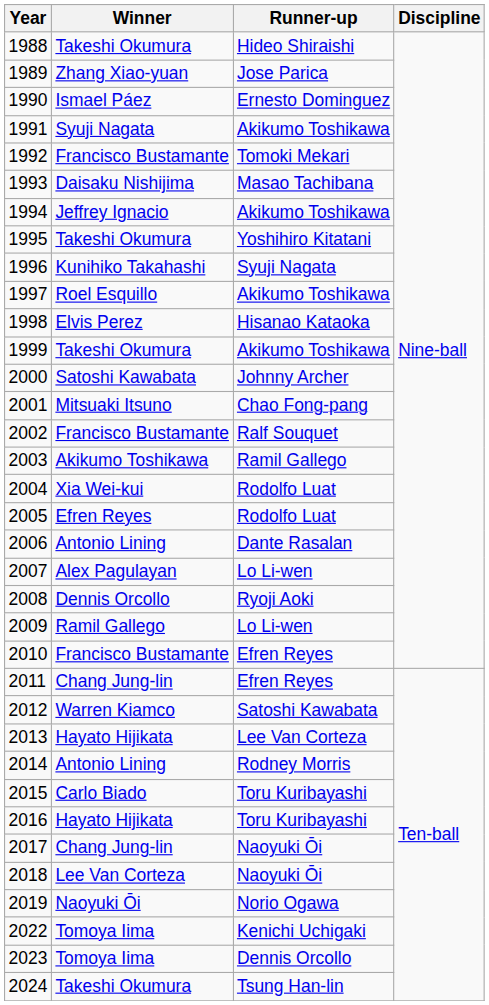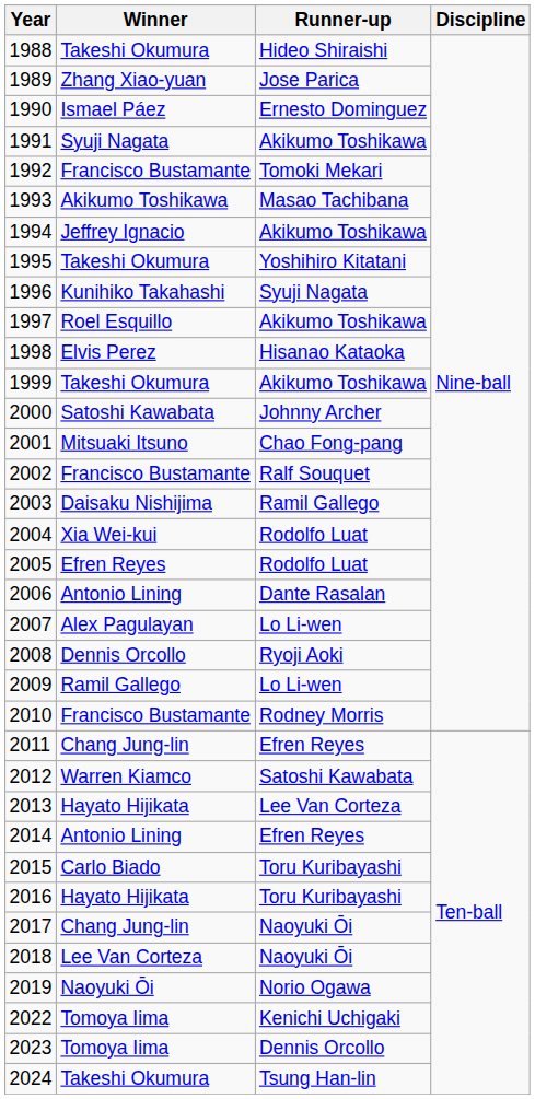1993 | Winner: Daisaku Nishijima -> Akikumo Toshikawa
2003 | Winner: Akikumo Toshikawa -> Daisaku Nishijima
2010 | Runner-up: Efren Reyes -> Rodney Morris
2014 | Runner-up: Rodney Morris -> Efren Reyes
